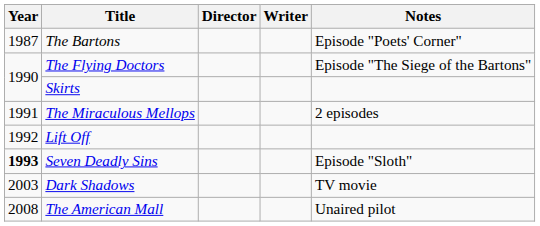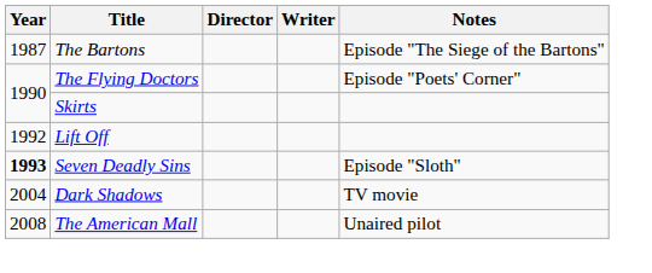The Bartons | Notes: Episode "Poets' Corner" -> Episode "The Siege of the Bartons"
The Flying Doctors | Notes: Episode "The Siege of the Bartons" -> Episode "Poets' Corner"
- row: 1991 | The Miraculous Mellops | 2 episodes
Dark Shadows | Year: 2003 -> 2004
